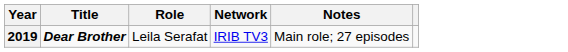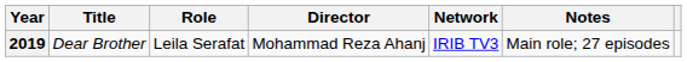+ column: Director | Mohammad Reza Ahanj
2019 | Title: bold -> normal
